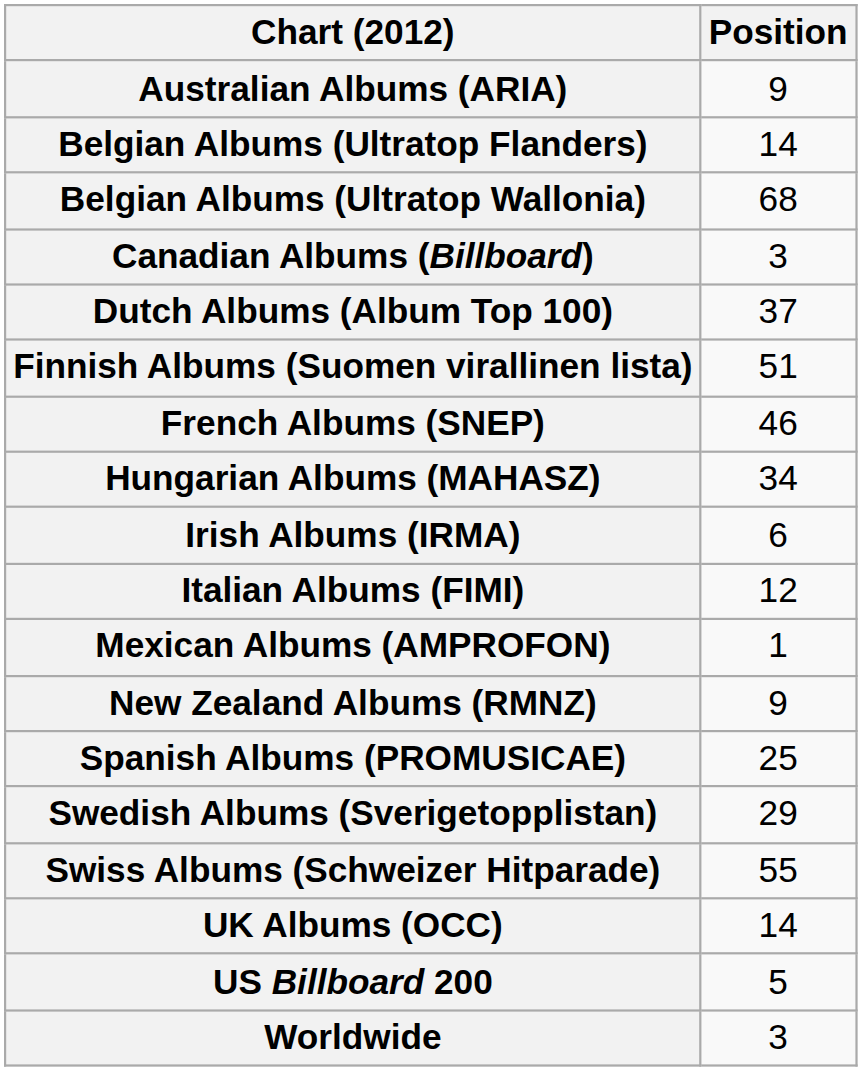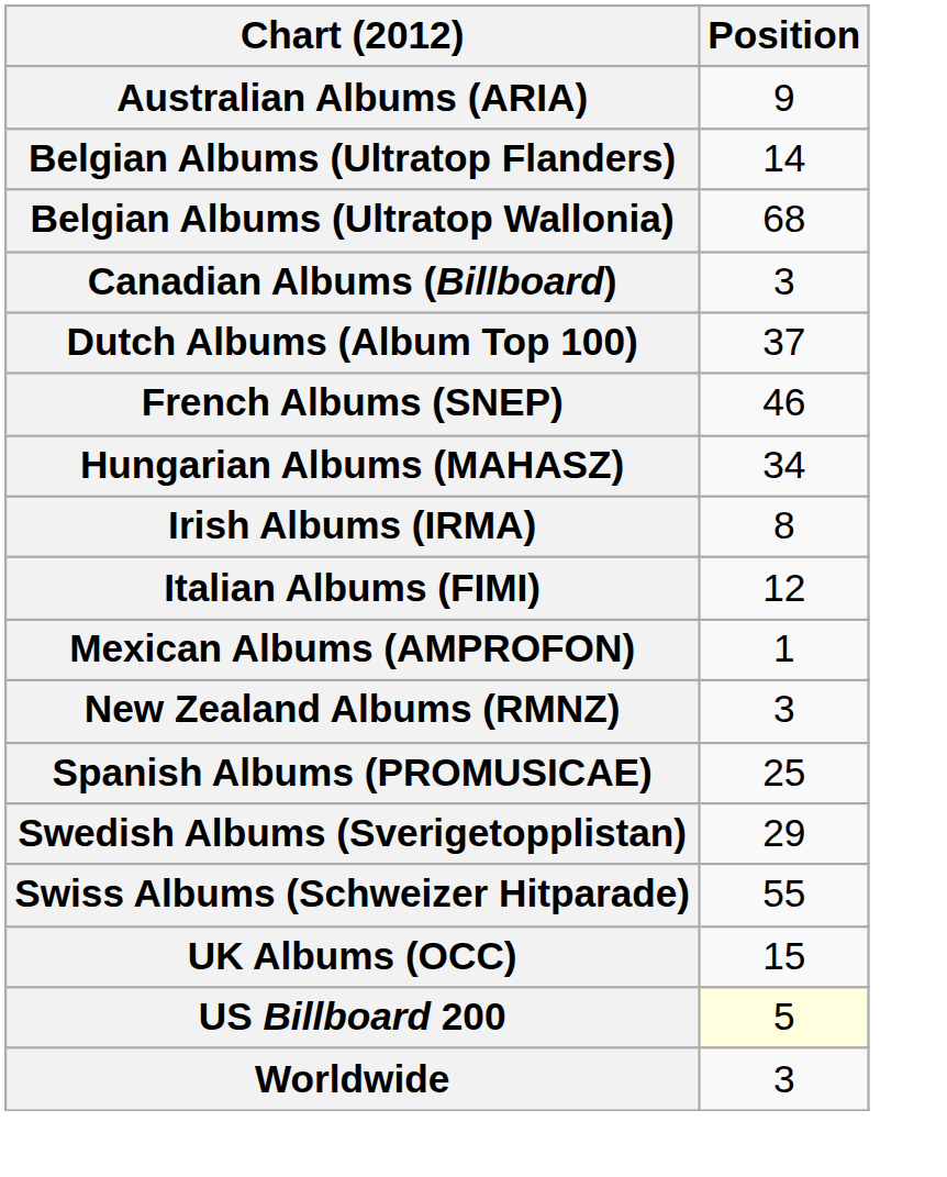- row: Finnish Albums (Suomen virallinen lista) | 51
Irish Albums (IRMA) | Position: 6 -> 8
New Zealand Albums (RMNZ) | Position: 9 -> 3
UK Albums (OCC) | Position: 14 -> 15
US Billboard 200 | Position: no background -> lightyellow background
